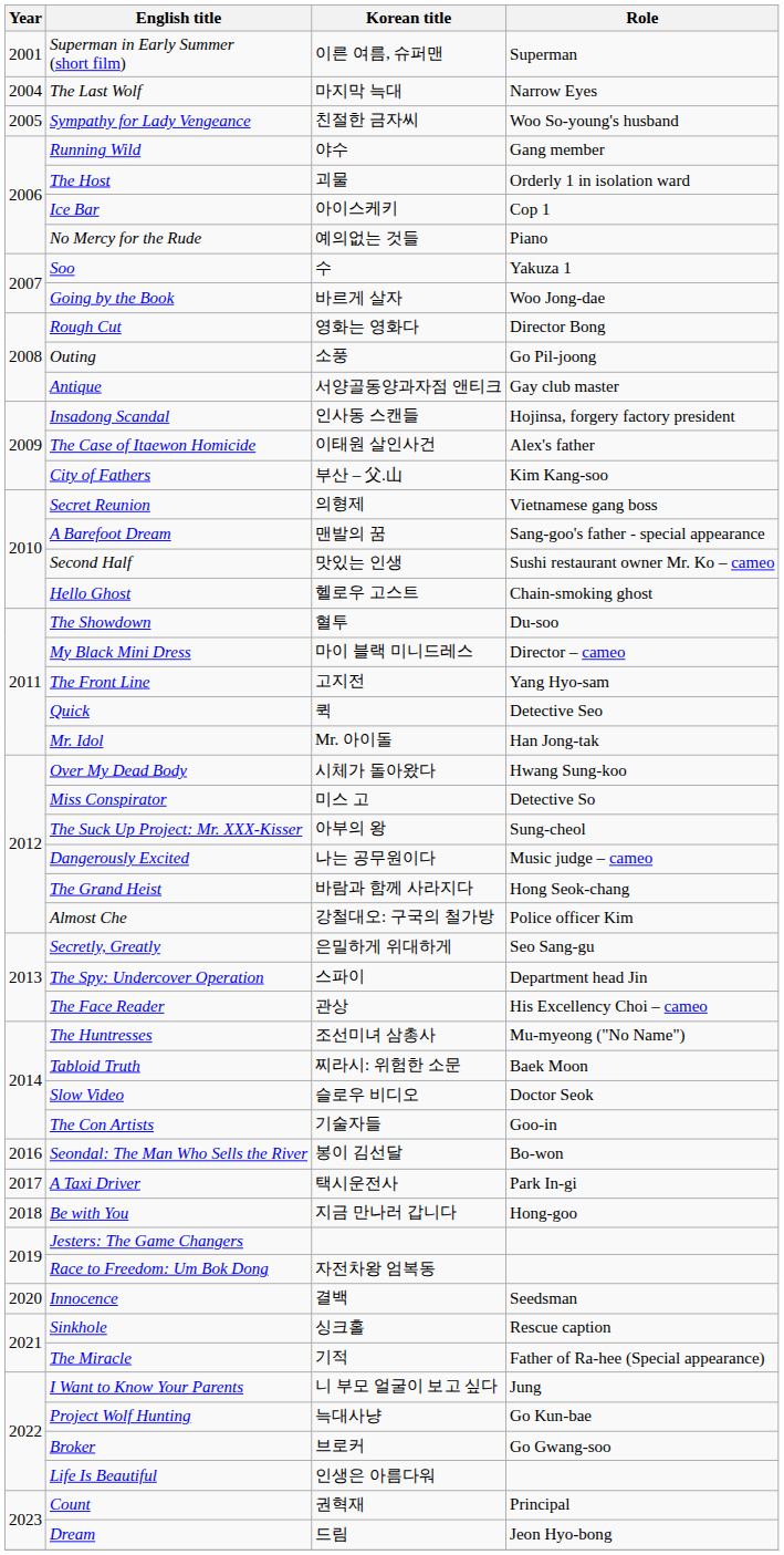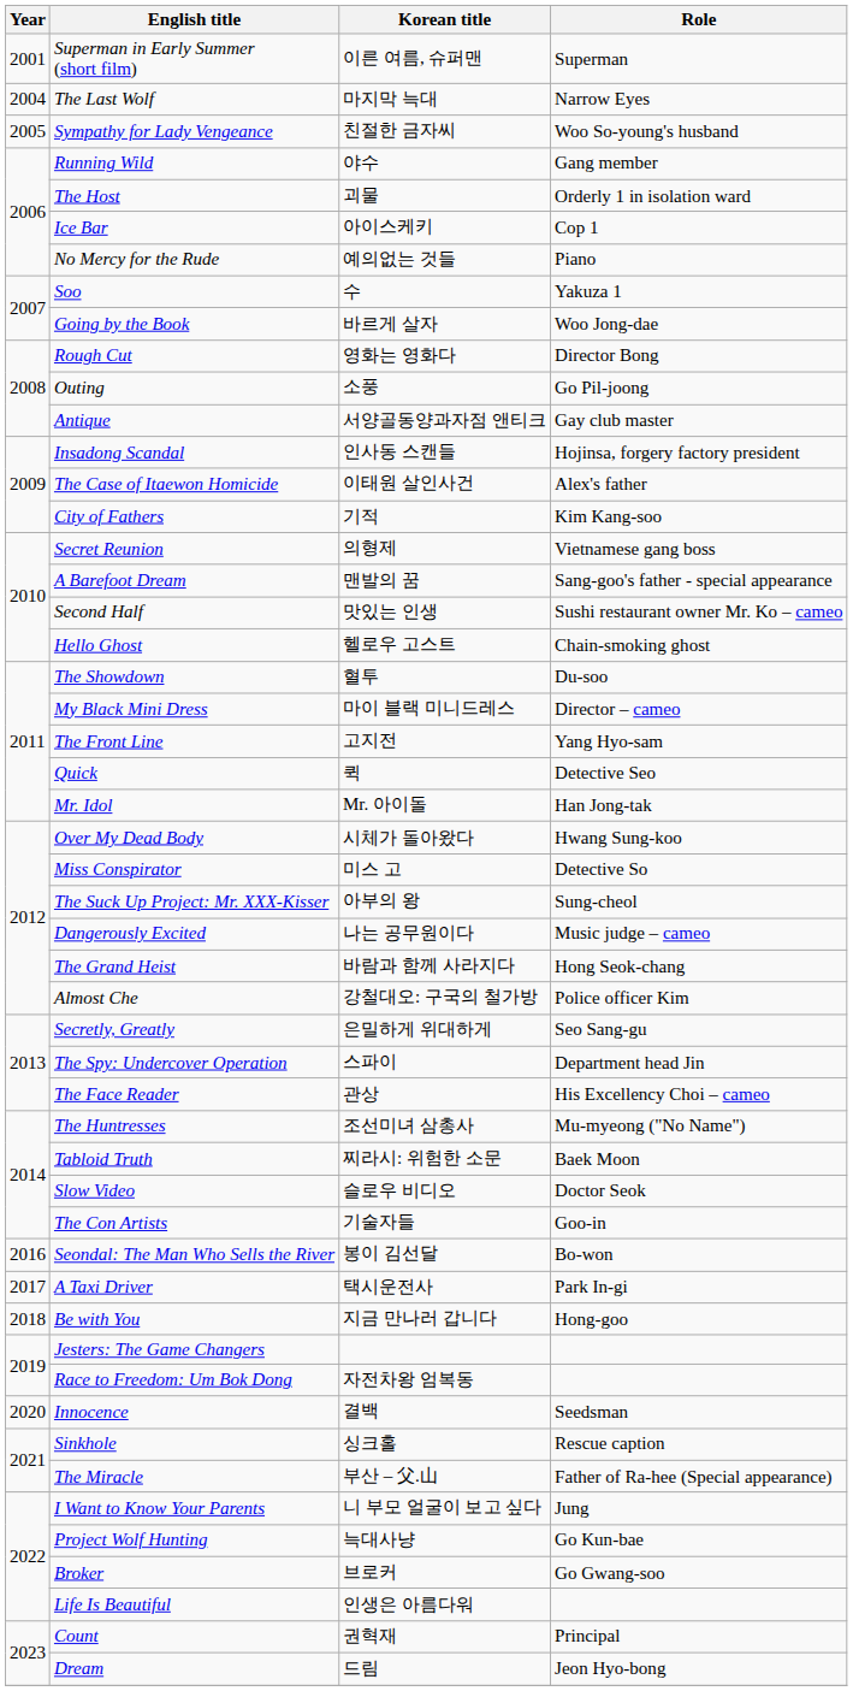City of Fathers | Korean title: 부산 – 父.山 -> 기적
The Miracle | Korean title: 기적 -> 부산 – 父.山
